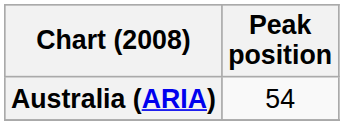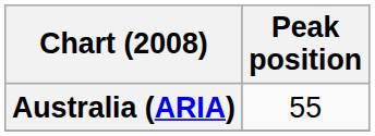Australia (ARIA) | Peak position: 54 -> 55
